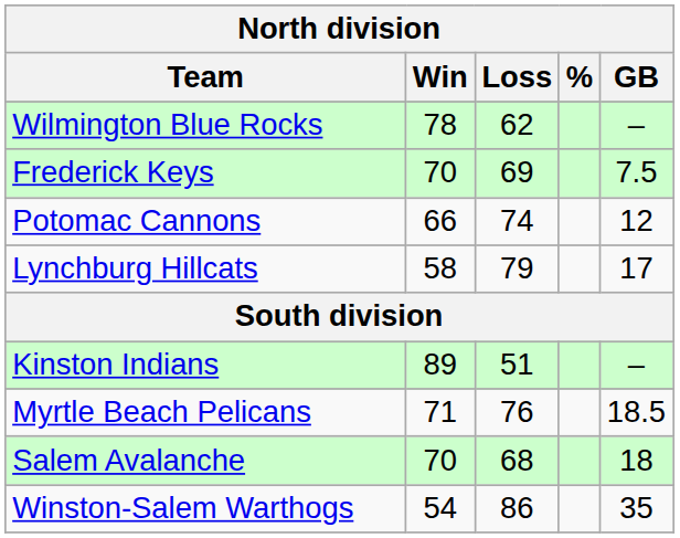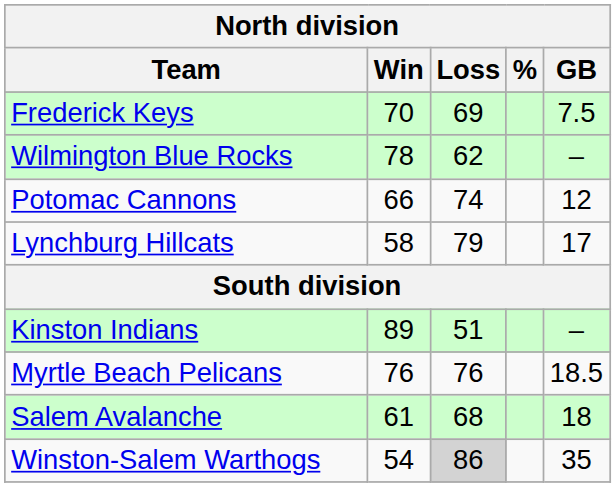rows swapped: Wilmington Blue Rocks <-> Frederick Keys
Myrtle Beach Pelicans | Win: 71 -> 76
Salem Avalanche | Win: 70 -> 61
Winston-Salem Warthogs | Loss: no background -> lightgrey background
